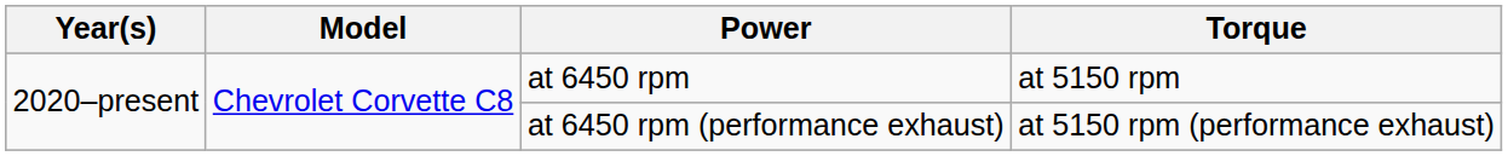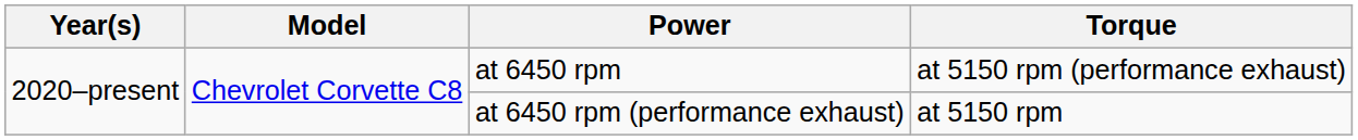at 6450 rpm | Torque: at 5150 rpm -> at 5150 rpm (performance exhaust)
at 6450 rpm (performance exhaust) | Torque: at 5150 rpm (performance exhaust) -> at 5150 rpm
